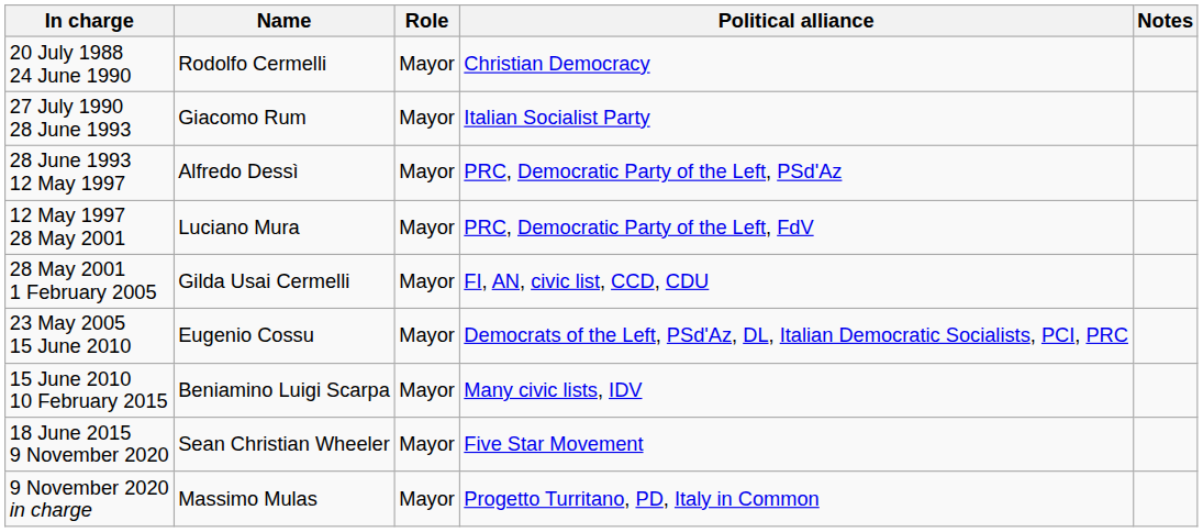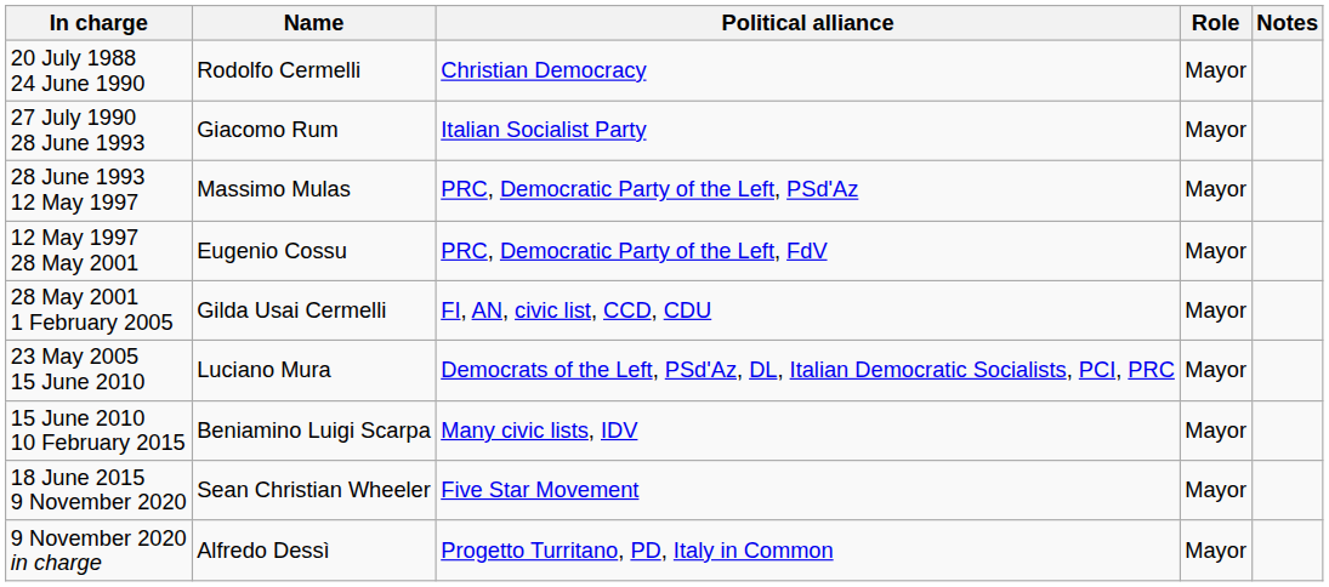columns swapped: Political alliance <-> Role
28 June 1993 12 May 1997 | Name: Alfredo Dessì -> Massimo Mulas
12 May 1997 28 May 2001 | Name: Luciano Mura -> Eugenio Cossu
23 May 2005 15 June 2010 | Name: Eugenio Cossu -> Luciano Mura
9 November 2020 in charge | Name: Massimo Mulas -> Alfredo Dessì
